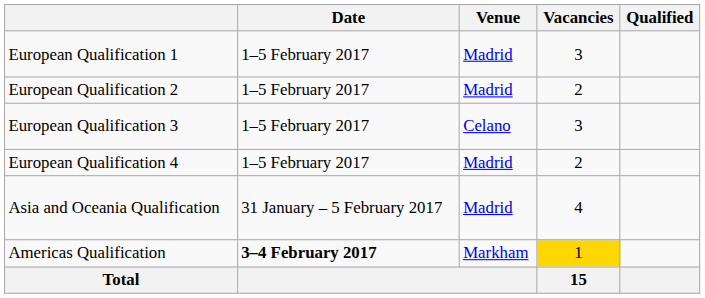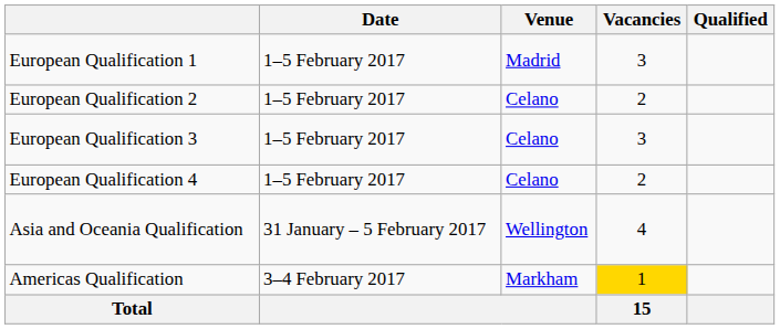European Qualification 2 | Venue: Madrid -> Celano
European Qualification 4 | Venue: Madrid -> Celano
Asia and Oceania Qualification | Venue: Madrid -> Wellington
Americas Qualification | Date: bold -> normal
